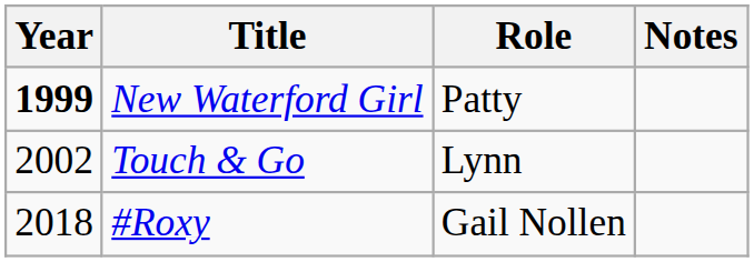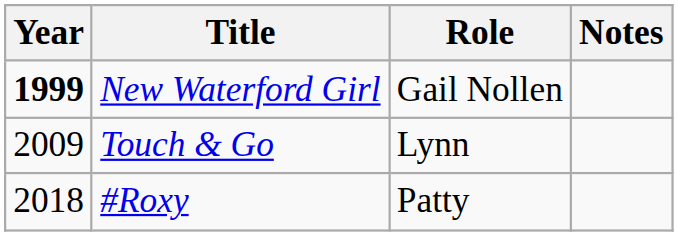New Waterford Girl | Role: Patty -> Gail Nollen
Touch & Go | Year: 2002 -> 2009
#Roxy | Role: Gail Nollen -> Patty
